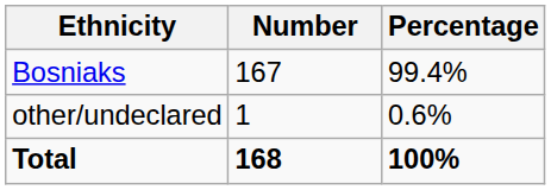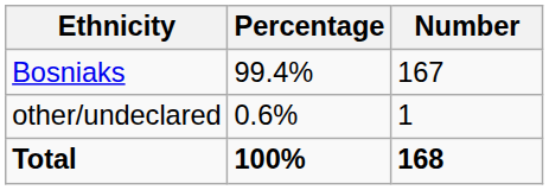columns swapped: Number <-> Percentage
